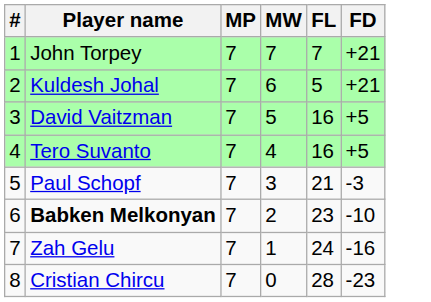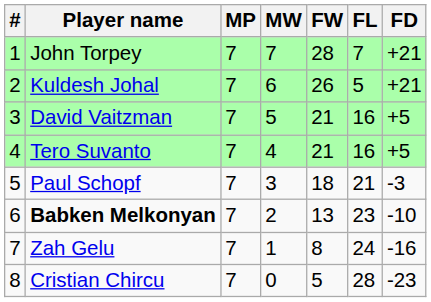+ column: FW | 28 | 26 | 21 | 21 | 18 | 13 | 8 | 5
